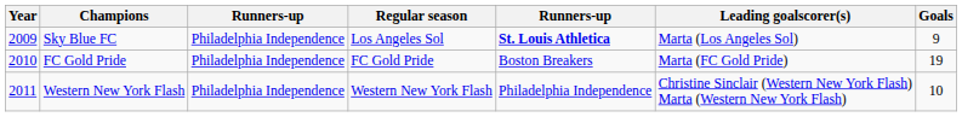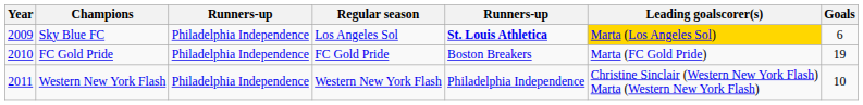Sky Blue FC | Leading goalscorer(s): no background -> gold background
Sky Blue FC | Goals: 9 -> 6
